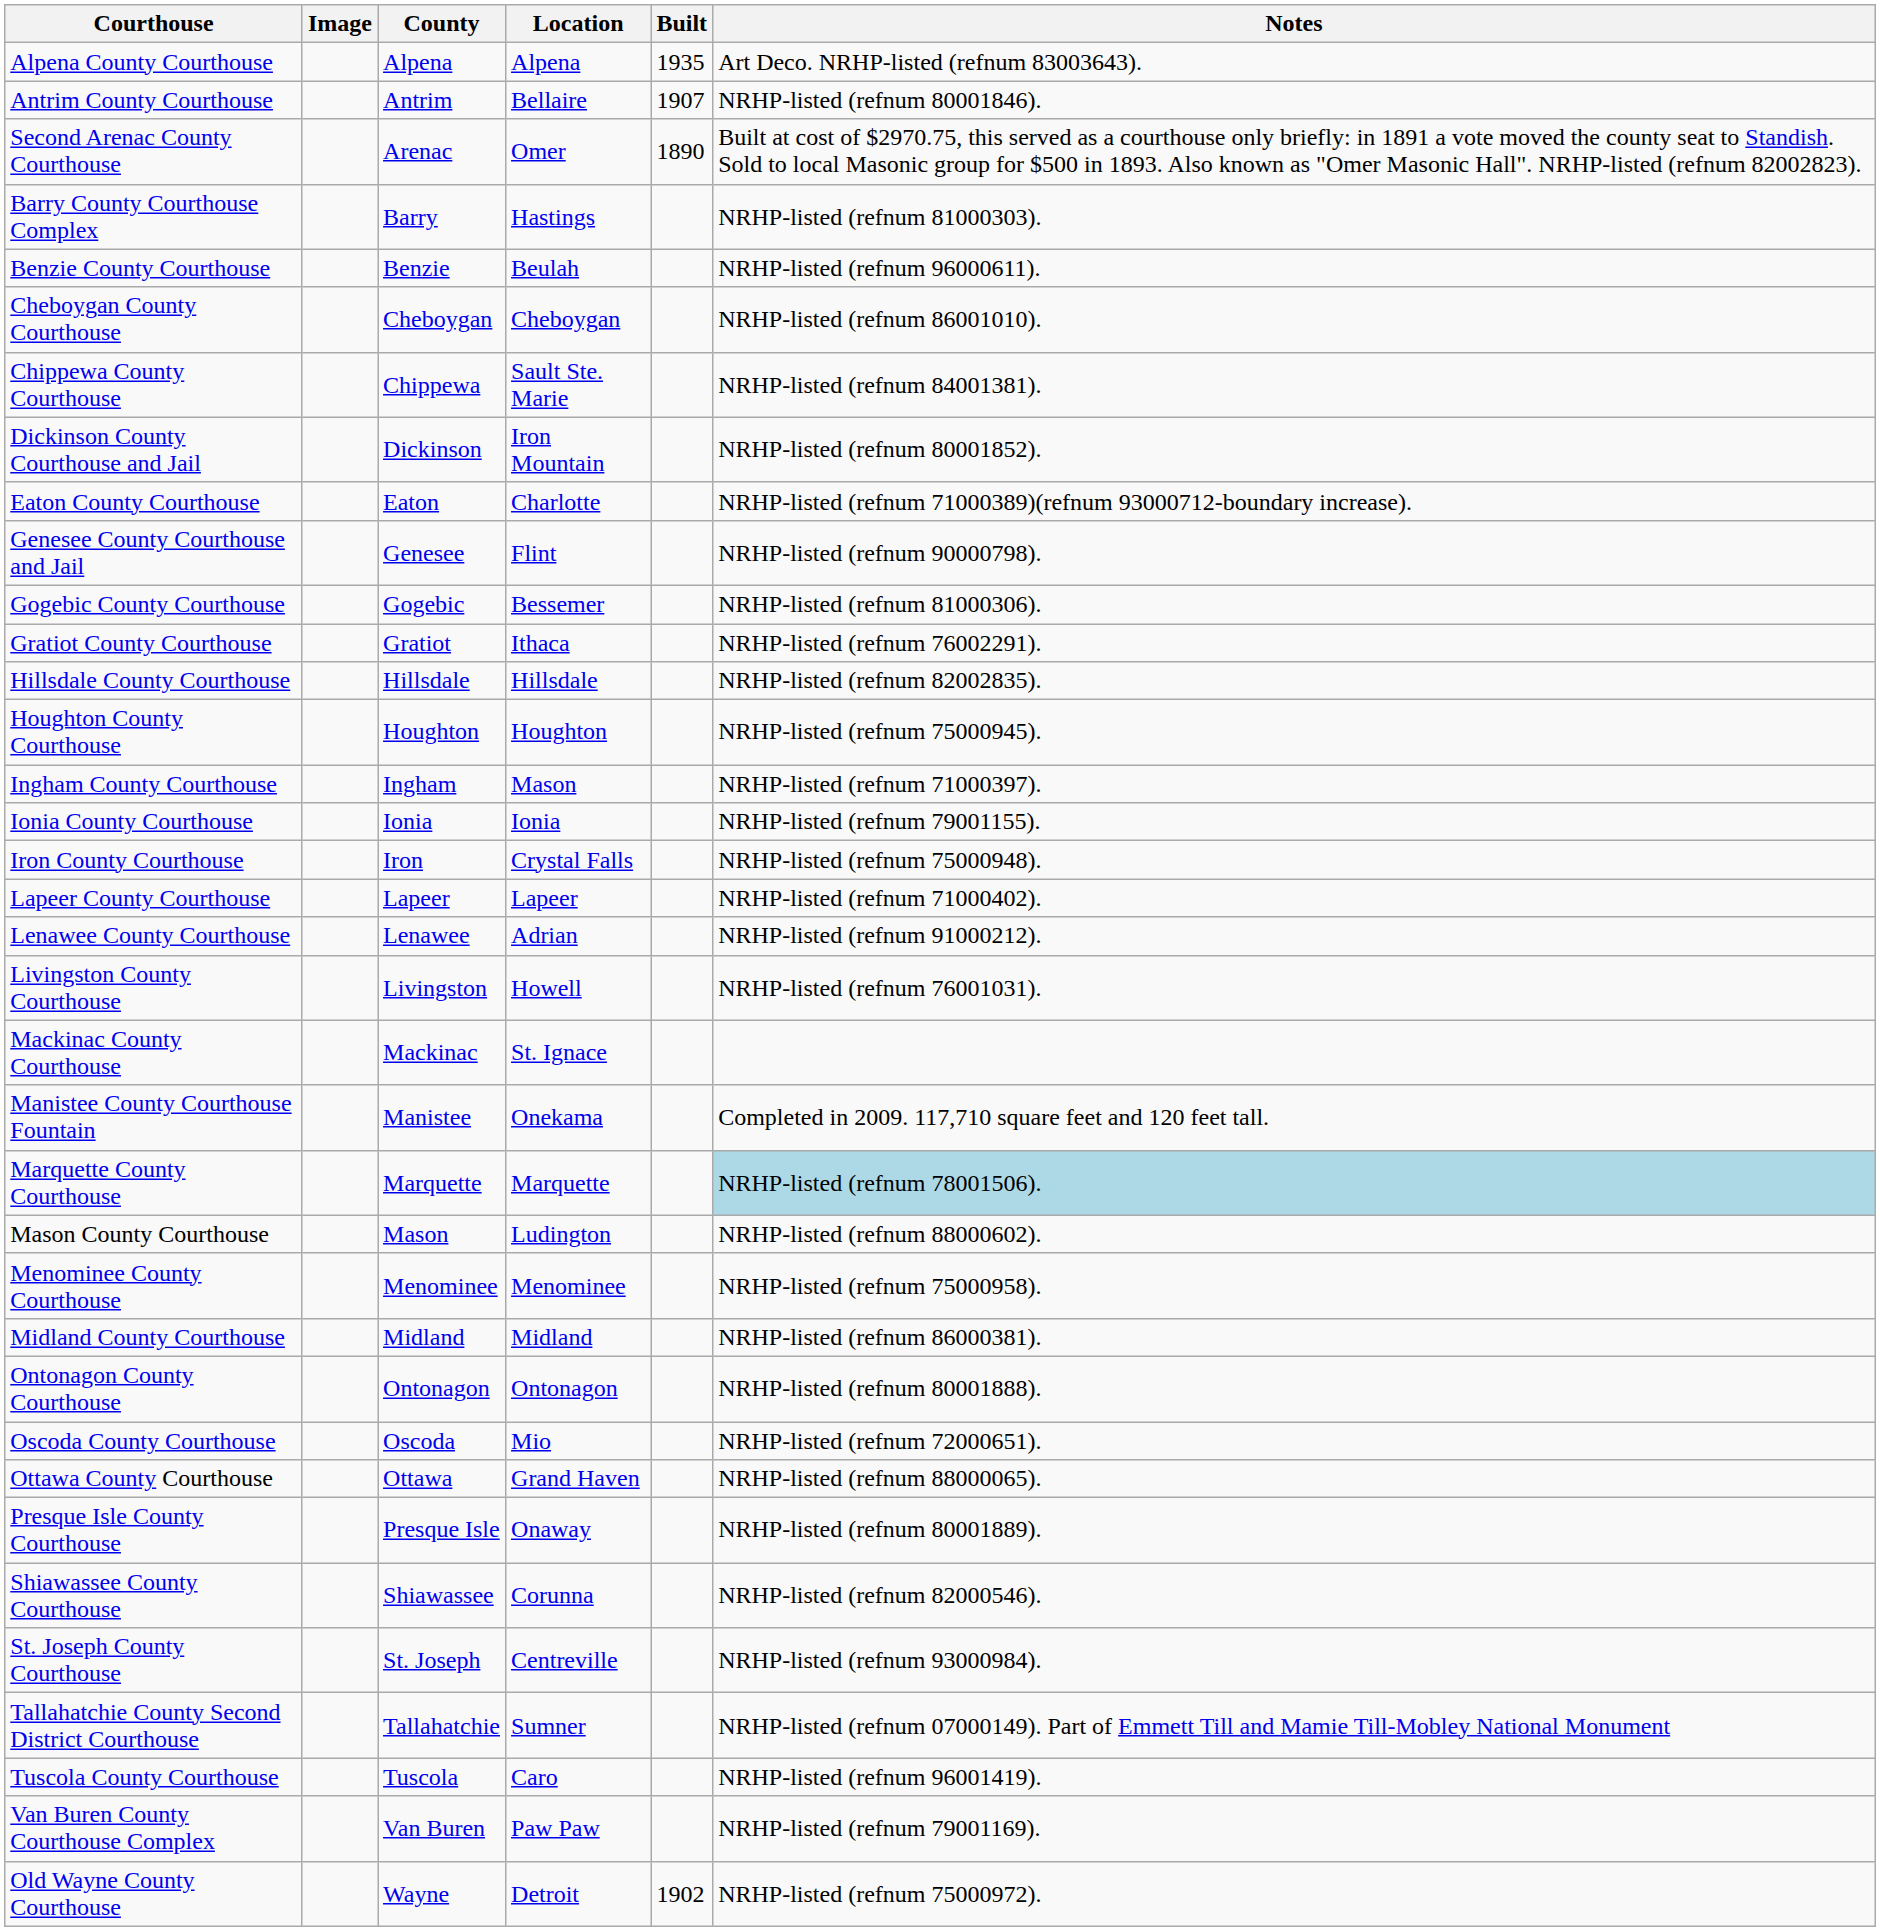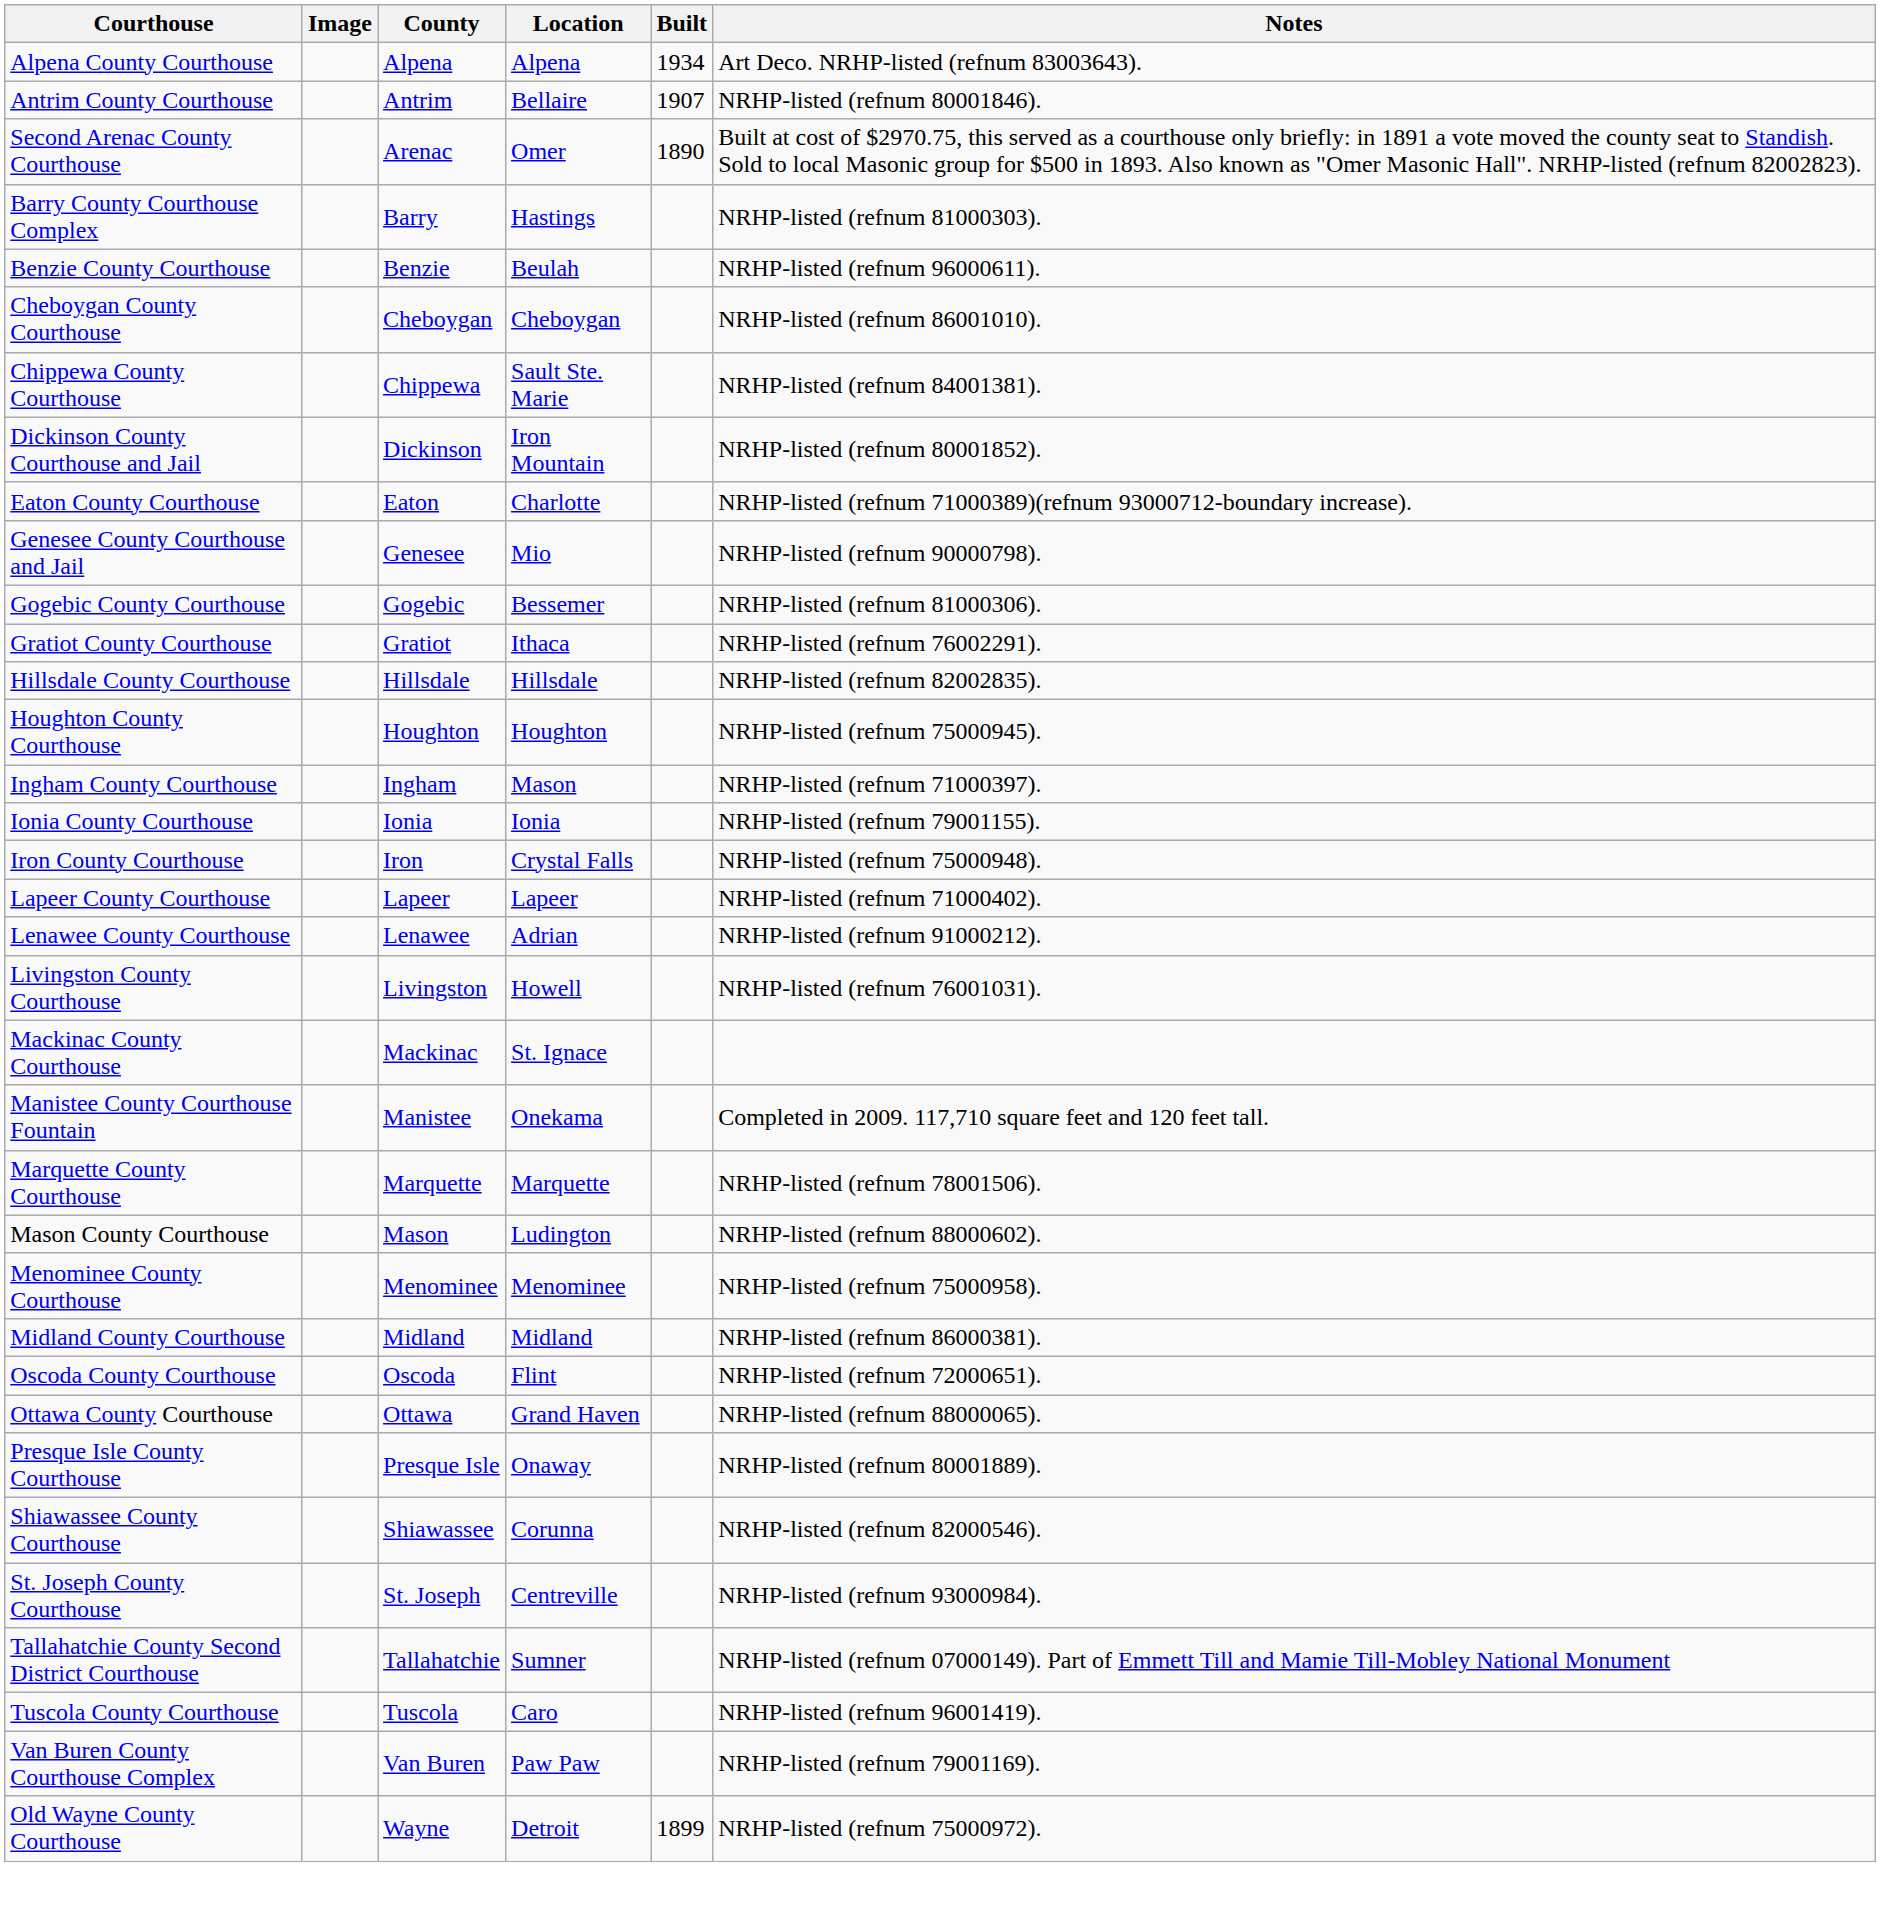Alpena County Courthouse | Built: 1935 -> 1934
Genesee County Courthouse and Jail | Location: Flint -> Mio
Marquette County Courthouse | Notes: lightblue background -> no background
- row: Ontonagon County Courthouse | Ontonagon | Ontonagon | NRHP-listed (refnum 80001888).
Oscoda County Courthouse | Location: Mio -> Flint
Old Wayne County Courthouse | Built: 1902 -> 1899
